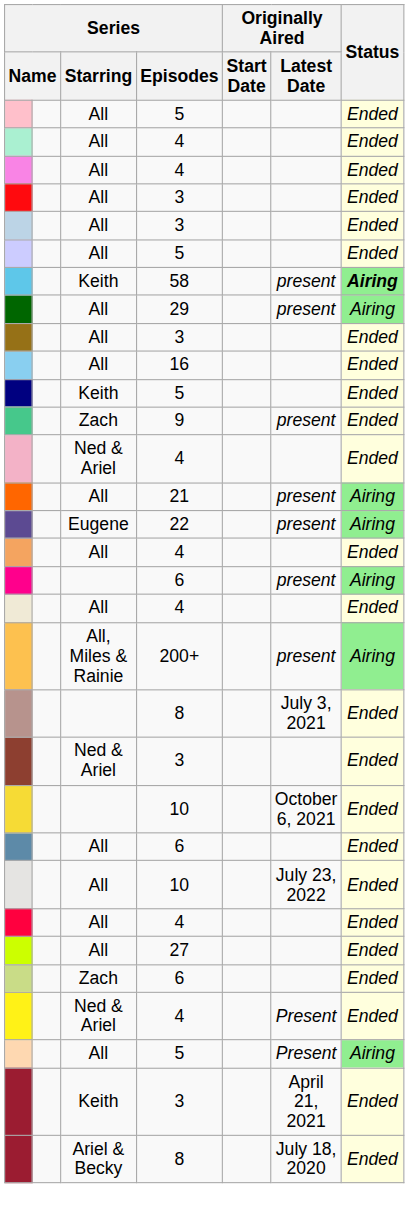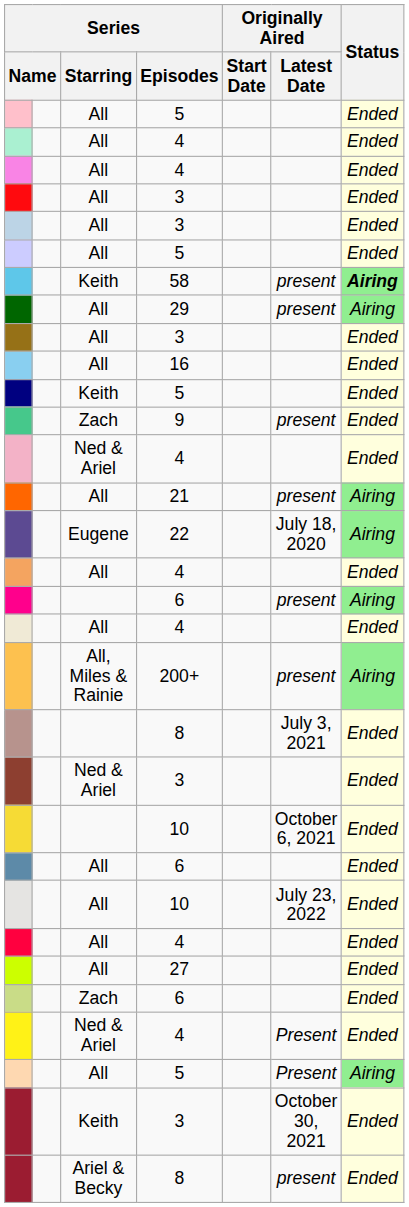22 | Originally Aired / Latest Date: present -> July 18, 2020
Keith / 3 | Originally Aired / Latest Date: April 21, 2021 -> October 30, 2021
Ariel & Becky / 8 | Originally Aired / Latest Date: July 18, 2020 -> present
